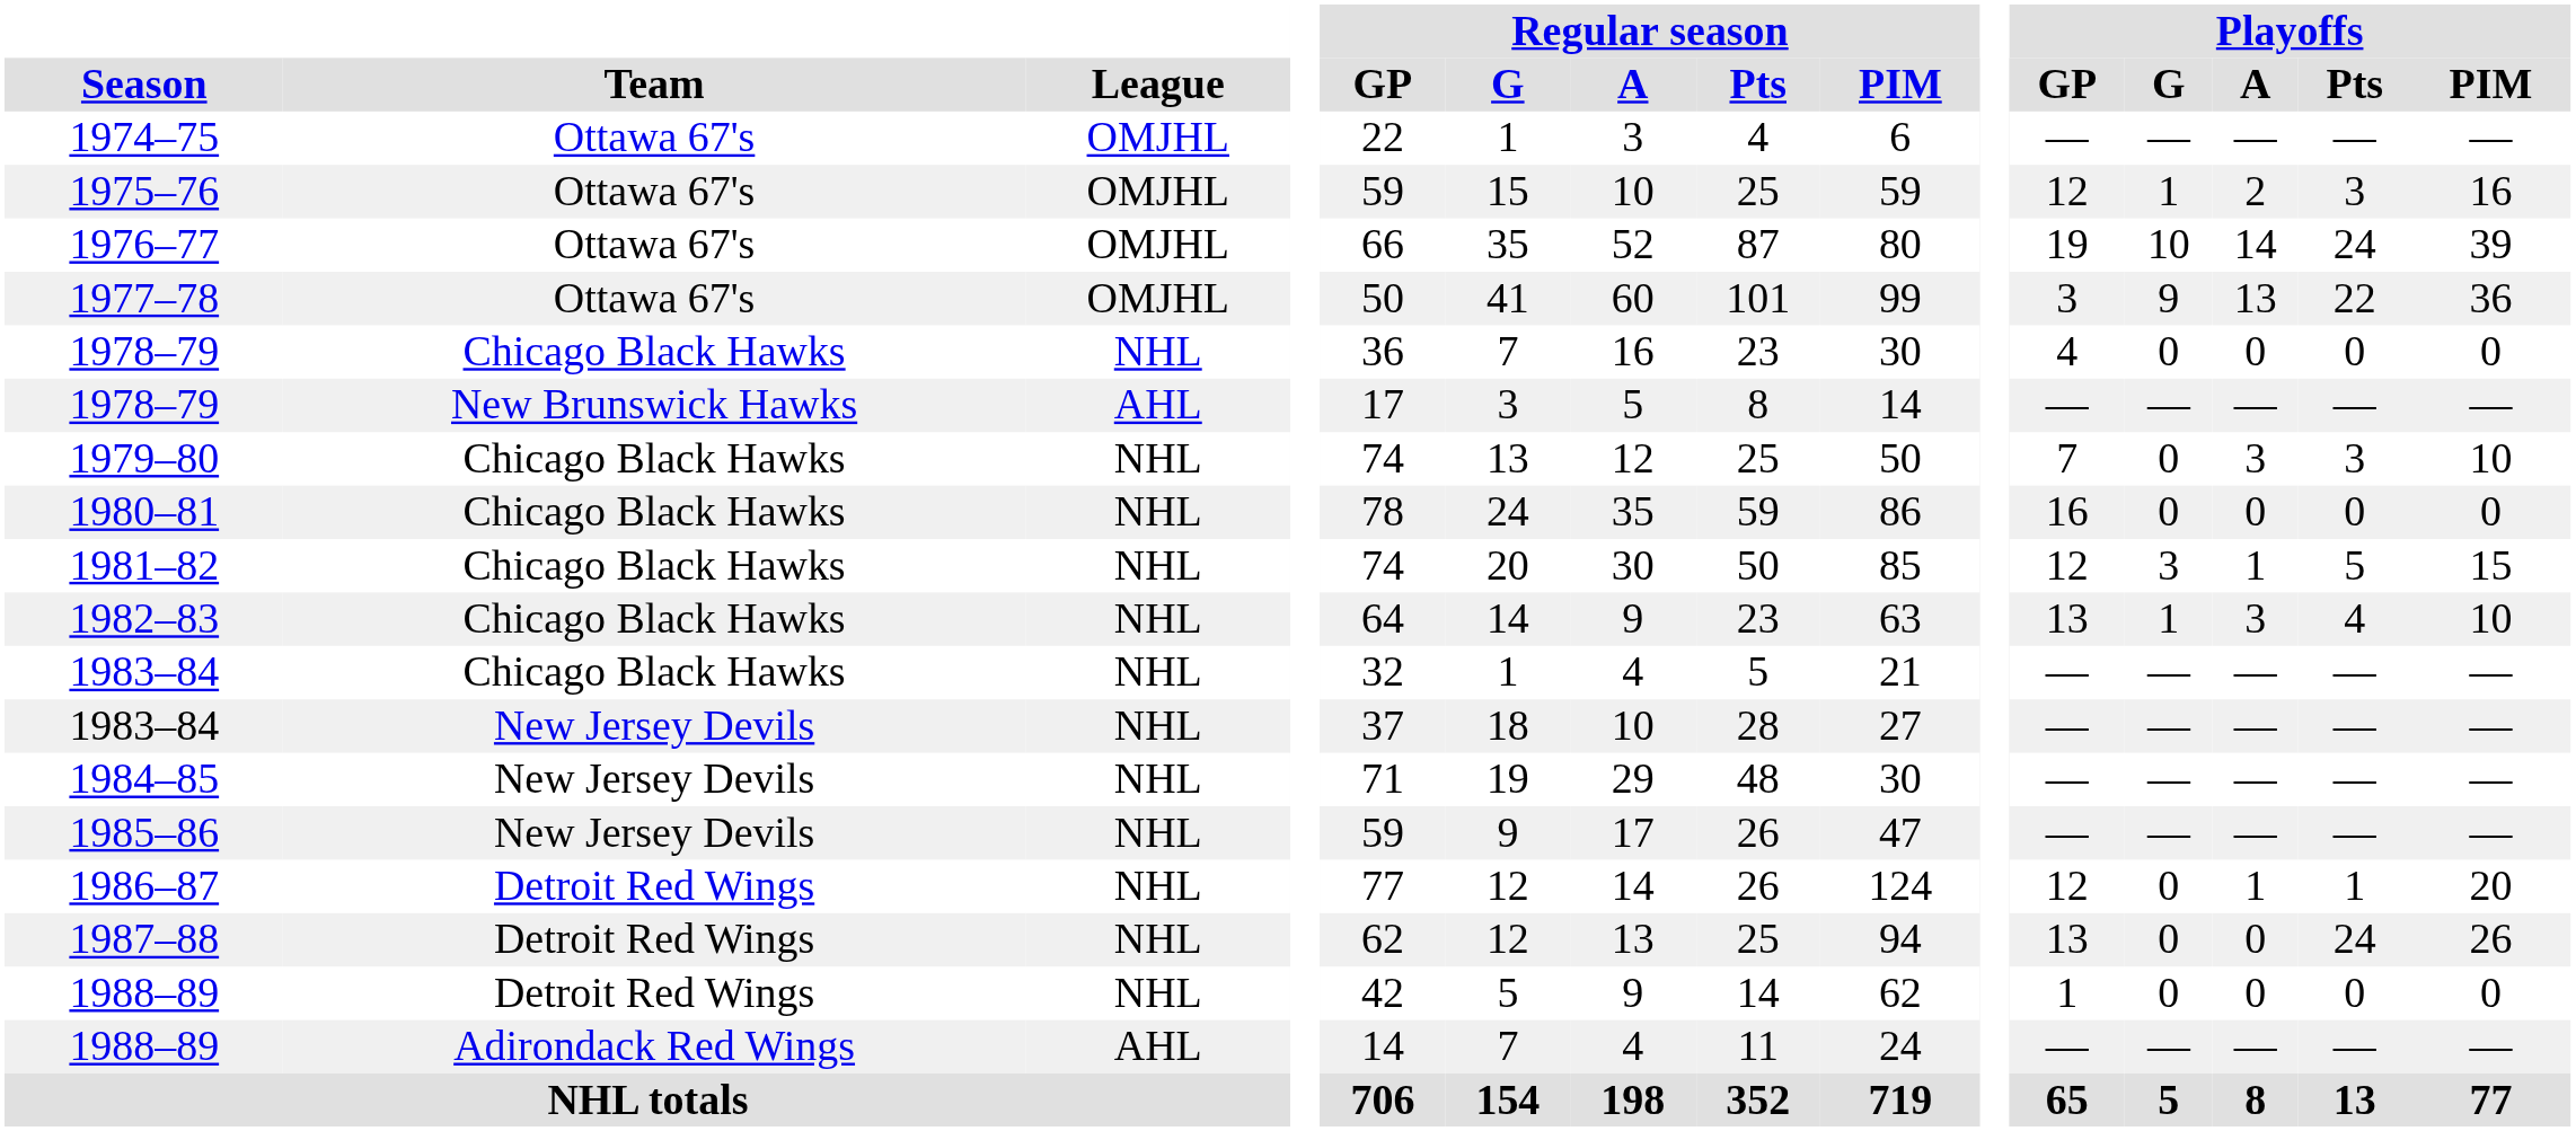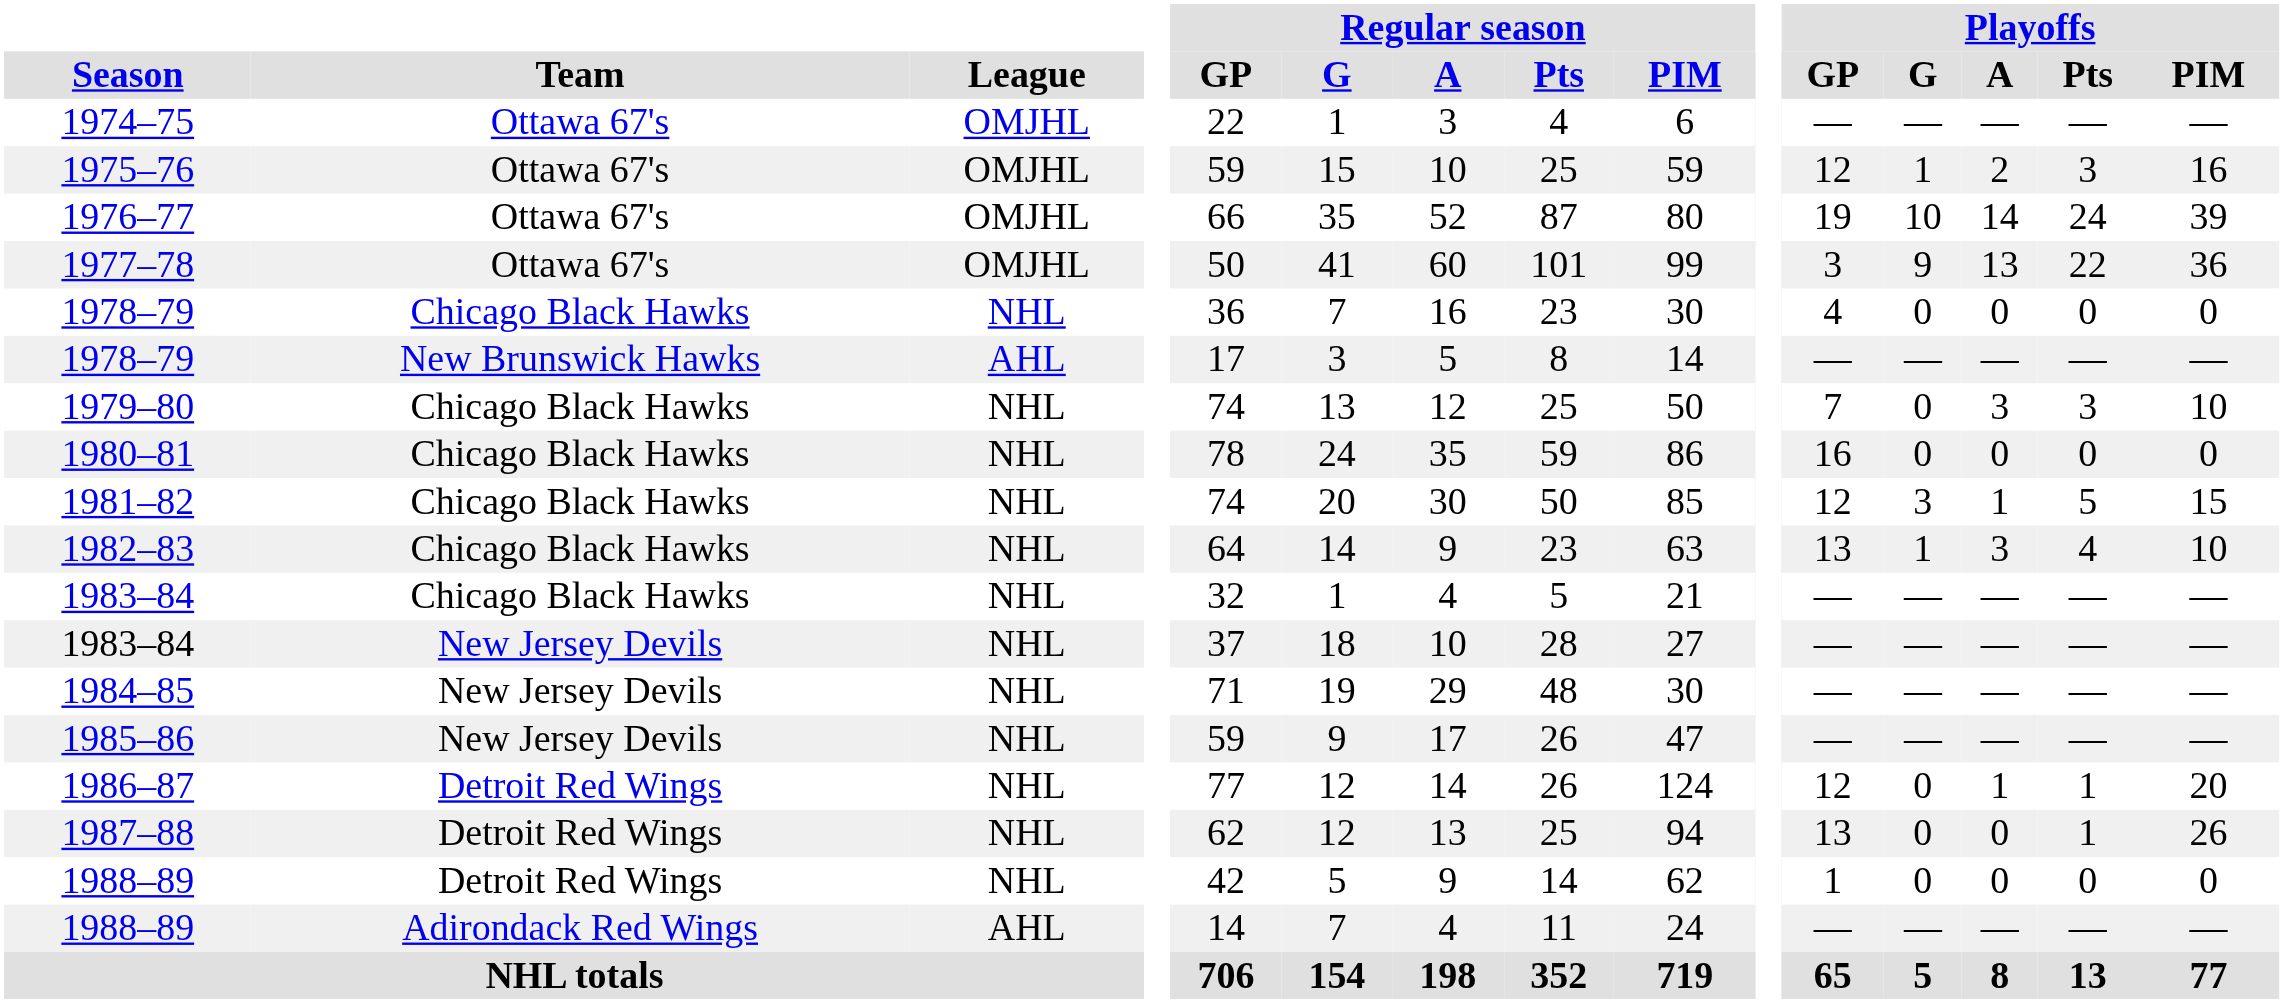1987–88 | Playoffs / Pts: 24 -> 1
